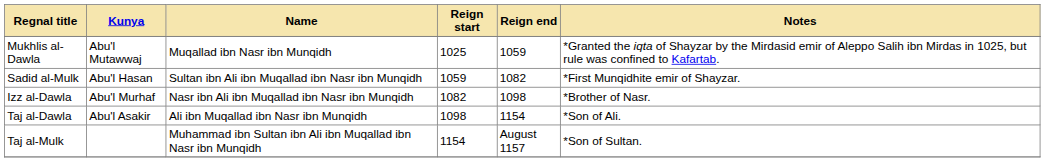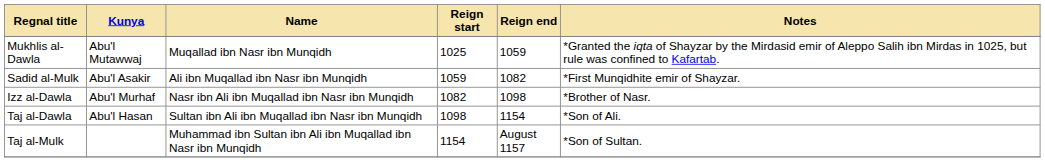Sadid al-Mulk | Kunya: Abu'l Hasan -> Abu'l Asakir
Sadid al-Mulk | Name: Sultan ibn Ali ibn Muqallad ibn Nasr ibn Munqidh -> Ali ibn Muqallad ibn Nasr ibn Munqidh
Taj al-Dawla | Kunya: Abu'l Asakir -> Abu'l Hasan
Taj al-Dawla | Name: Ali ibn Muqallad ibn Nasr ibn Munqidh -> Sultan ibn Ali ibn Muqallad ibn Nasr ibn Munqidh
